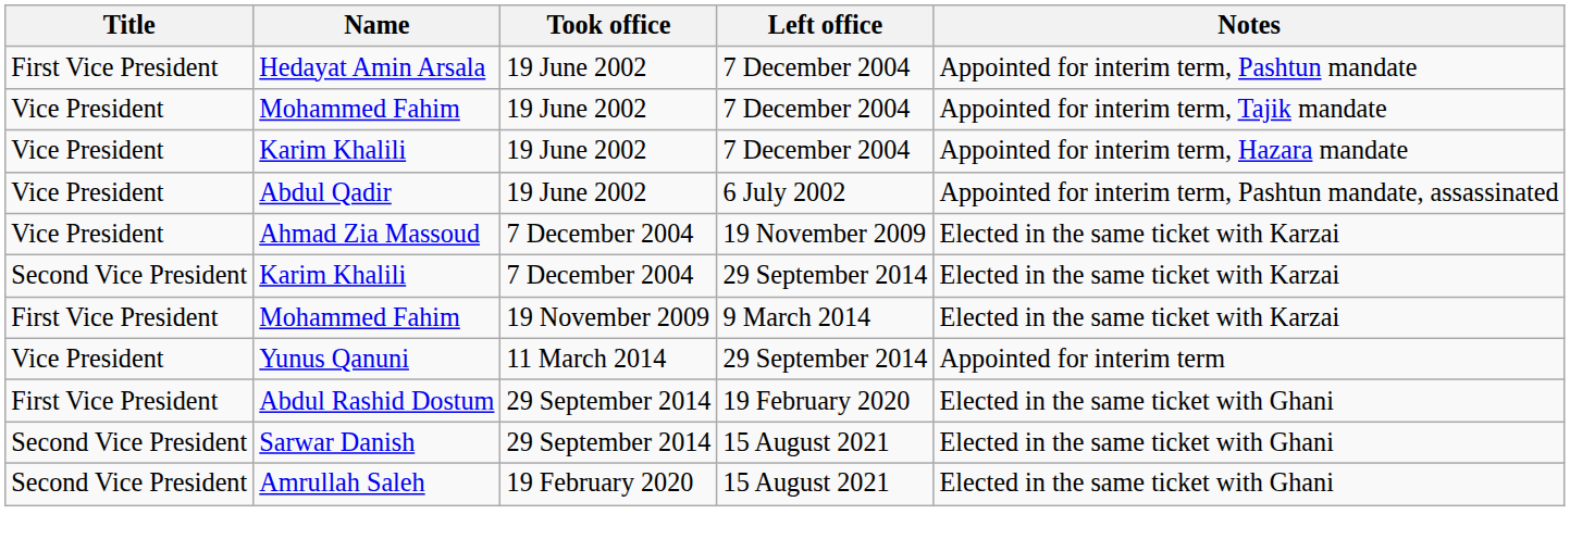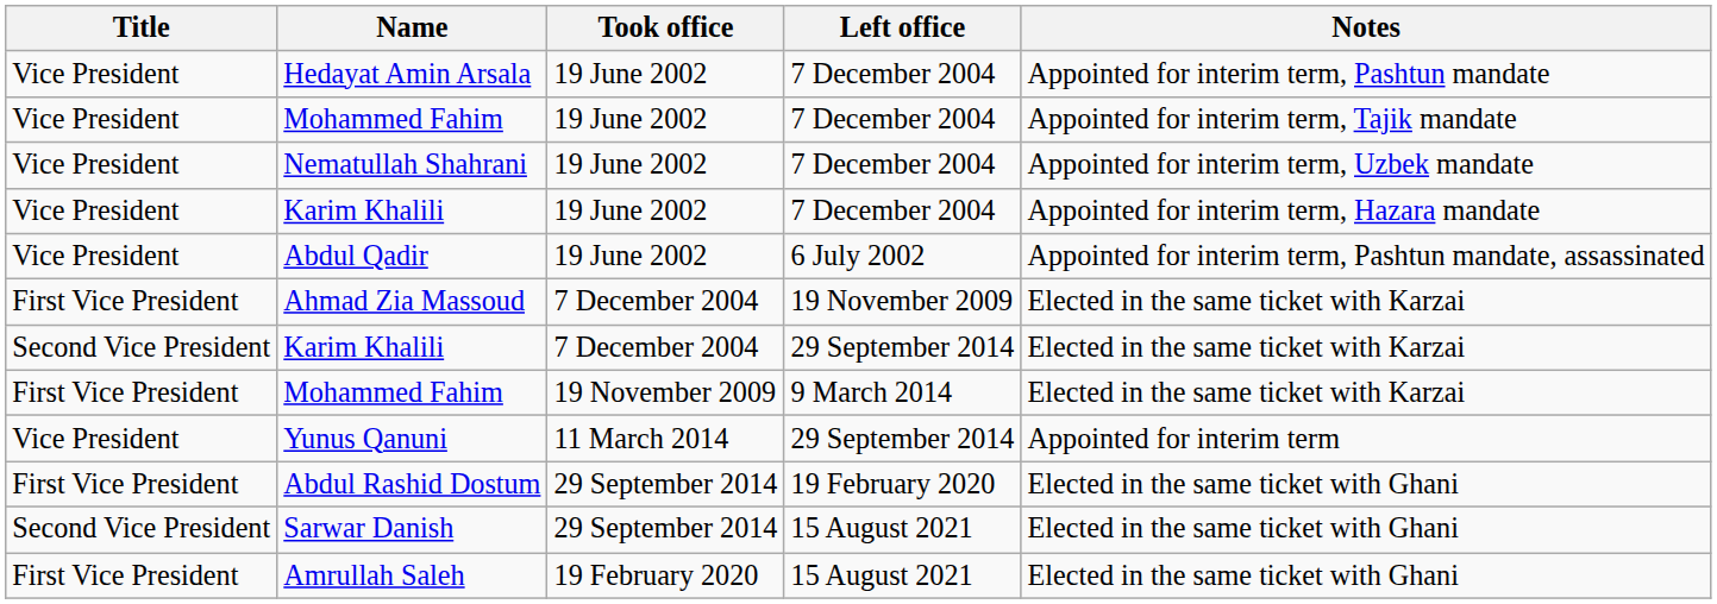Hedayat Amin Arsala | Title: First Vice President -> Vice President
+ row: Vice President | Nematullah Shahrani | 19 June 2002 | 7 December 2004 | Appointed for interim term, Uzbek mandate
Ahmad Zia Massoud | Title: Vice President -> First Vice President
Amrullah Saleh | Title: Second Vice President -> First Vice President
